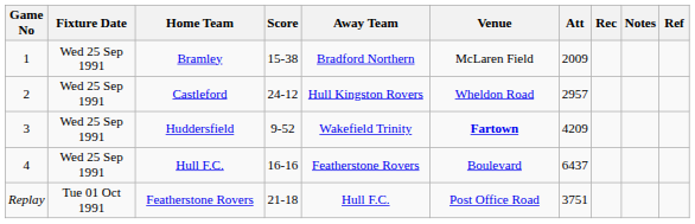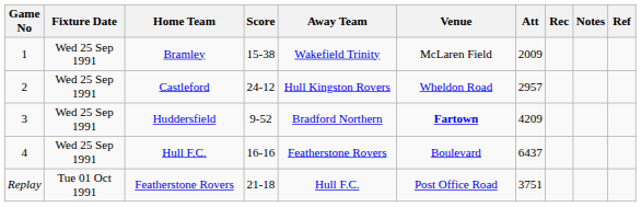Bramley | Away Team: Bradford Northern -> Wakefield Trinity
Huddersfield | Away Team: Wakefield Trinity -> Bradford Northern
